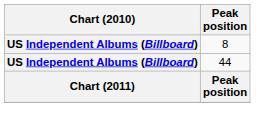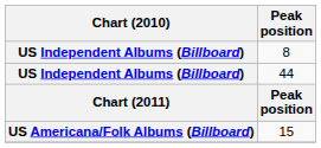+ row: US Americana/Folk Albums (Billboard) | 15
